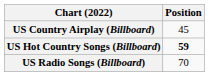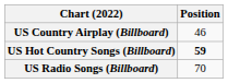US Country Airplay (Billboard) | Position: 45 -> 46
